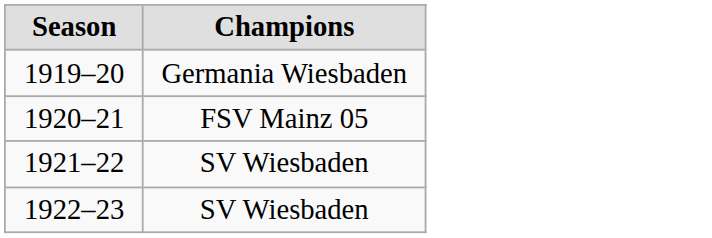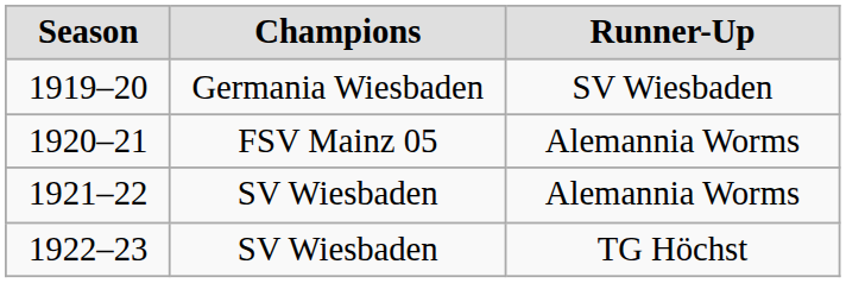+ column: Runner-Up | SV Wiesbaden | Alemannia Worms | Alemannia Worms | TG Höchst
